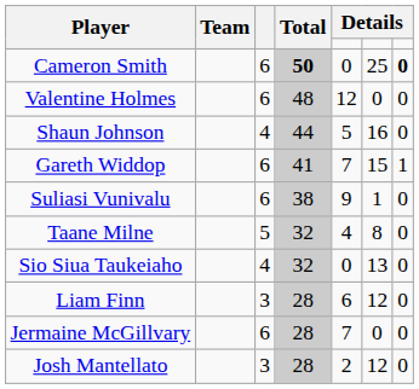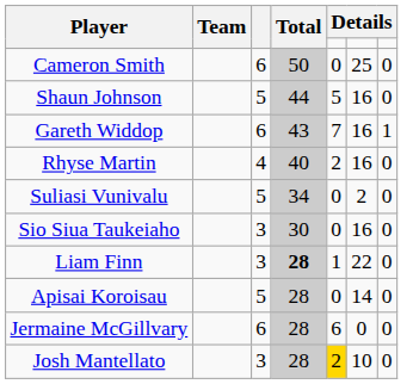Cameron Smith | Total: bold -> normal
Cameron Smith | column 7: bold -> normal
- row: Valentine Holmes | 6 | 48 | 12 | 0 | 0
Shaun Johnson | column 3: 4 -> 5
Gareth Widdop | Total: 41 -> 43
Gareth Widdop | column 6: 15 -> 16
+ row: Rhyse Martin | 4 | 40 | 2 | 16 | 0
Suliasi Vunivalu | column 3: 6 -> 5
Suliasi Vunivalu | Total: 38 -> 34
Suliasi Vunivalu | column 5: 9 -> 0
Suliasi Vunivalu | column 6: 1 -> 2
- row: Taane Milne | 5 | 32 | 4 | 8 | 0
Sio Siua Taukeiaho | column 3: 4 -> 3
Sio Siua Taukeiaho | Total: 32 -> 30
Sio Siua Taukeiaho | column 6: 13 -> 16
Liam Finn | Total: normal -> bold
Liam Finn | column 5: 6 -> 1
Liam Finn | column 6: 12 -> 22
+ row: Apisai Koroisau | 5 | 28 | 0 | 14 | 0
Jermaine McGillvary | column 5: 7 -> 6
Josh Mantellato | column 5: no background -> gold background
Josh Mantellato | column 6: 12 -> 10
